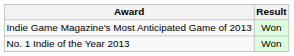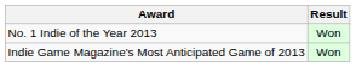rows swapped: Indie Game Magazine's Most Anticipated Game of 2013 <-> No. 1 Indie of the Year 2013
